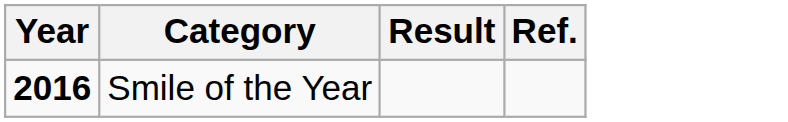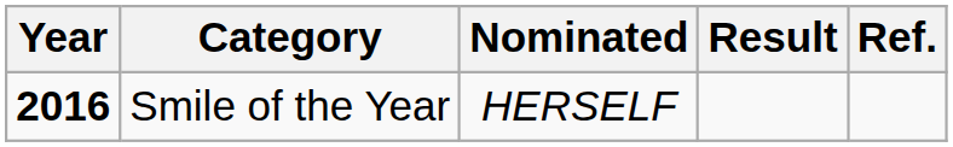+ column: Nominated | HERSELF
